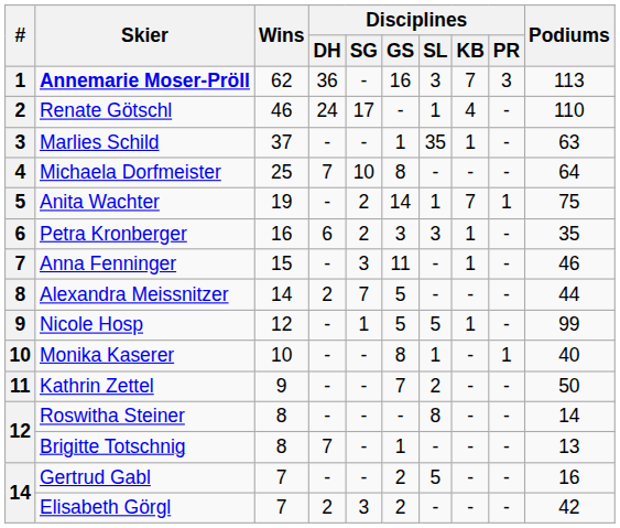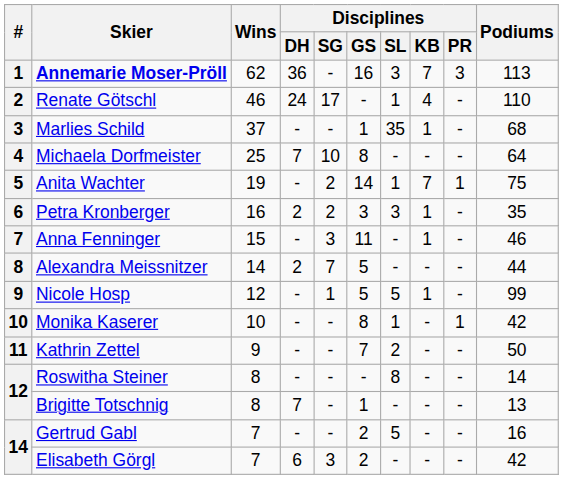Marlies Schild | Podiums: 63 -> 68
Petra Kronberger | Disciplines / DH: 6 -> 2
Monika Kaserer | Podiums: 40 -> 42
Elisabeth Görgl | Disciplines / DH: 2 -> 6
